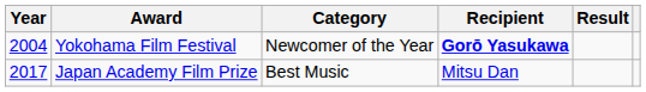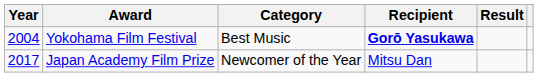Yokohama Film Festival | Category: Newcomer of the Year -> Best Music
Japan Academy Film Prize | Category: Best Music -> Newcomer of the Year
